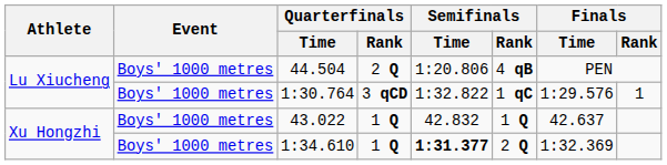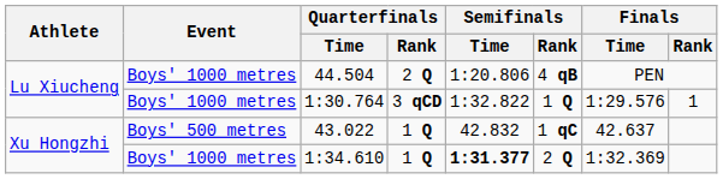1:30.764 | Semifinals / Rank: 1 qC -> 1 Q
43.022 | Event: Boys' 1000 metres -> Boys' 500 metres
43.022 | Semifinals / Rank: 1 Q -> 1 qC
